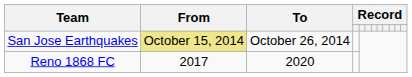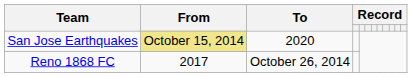San Jose Earthquakes | To: October 26, 2014 -> 2020
Reno 1868 FC | To: 2020 -> October 26, 2014
